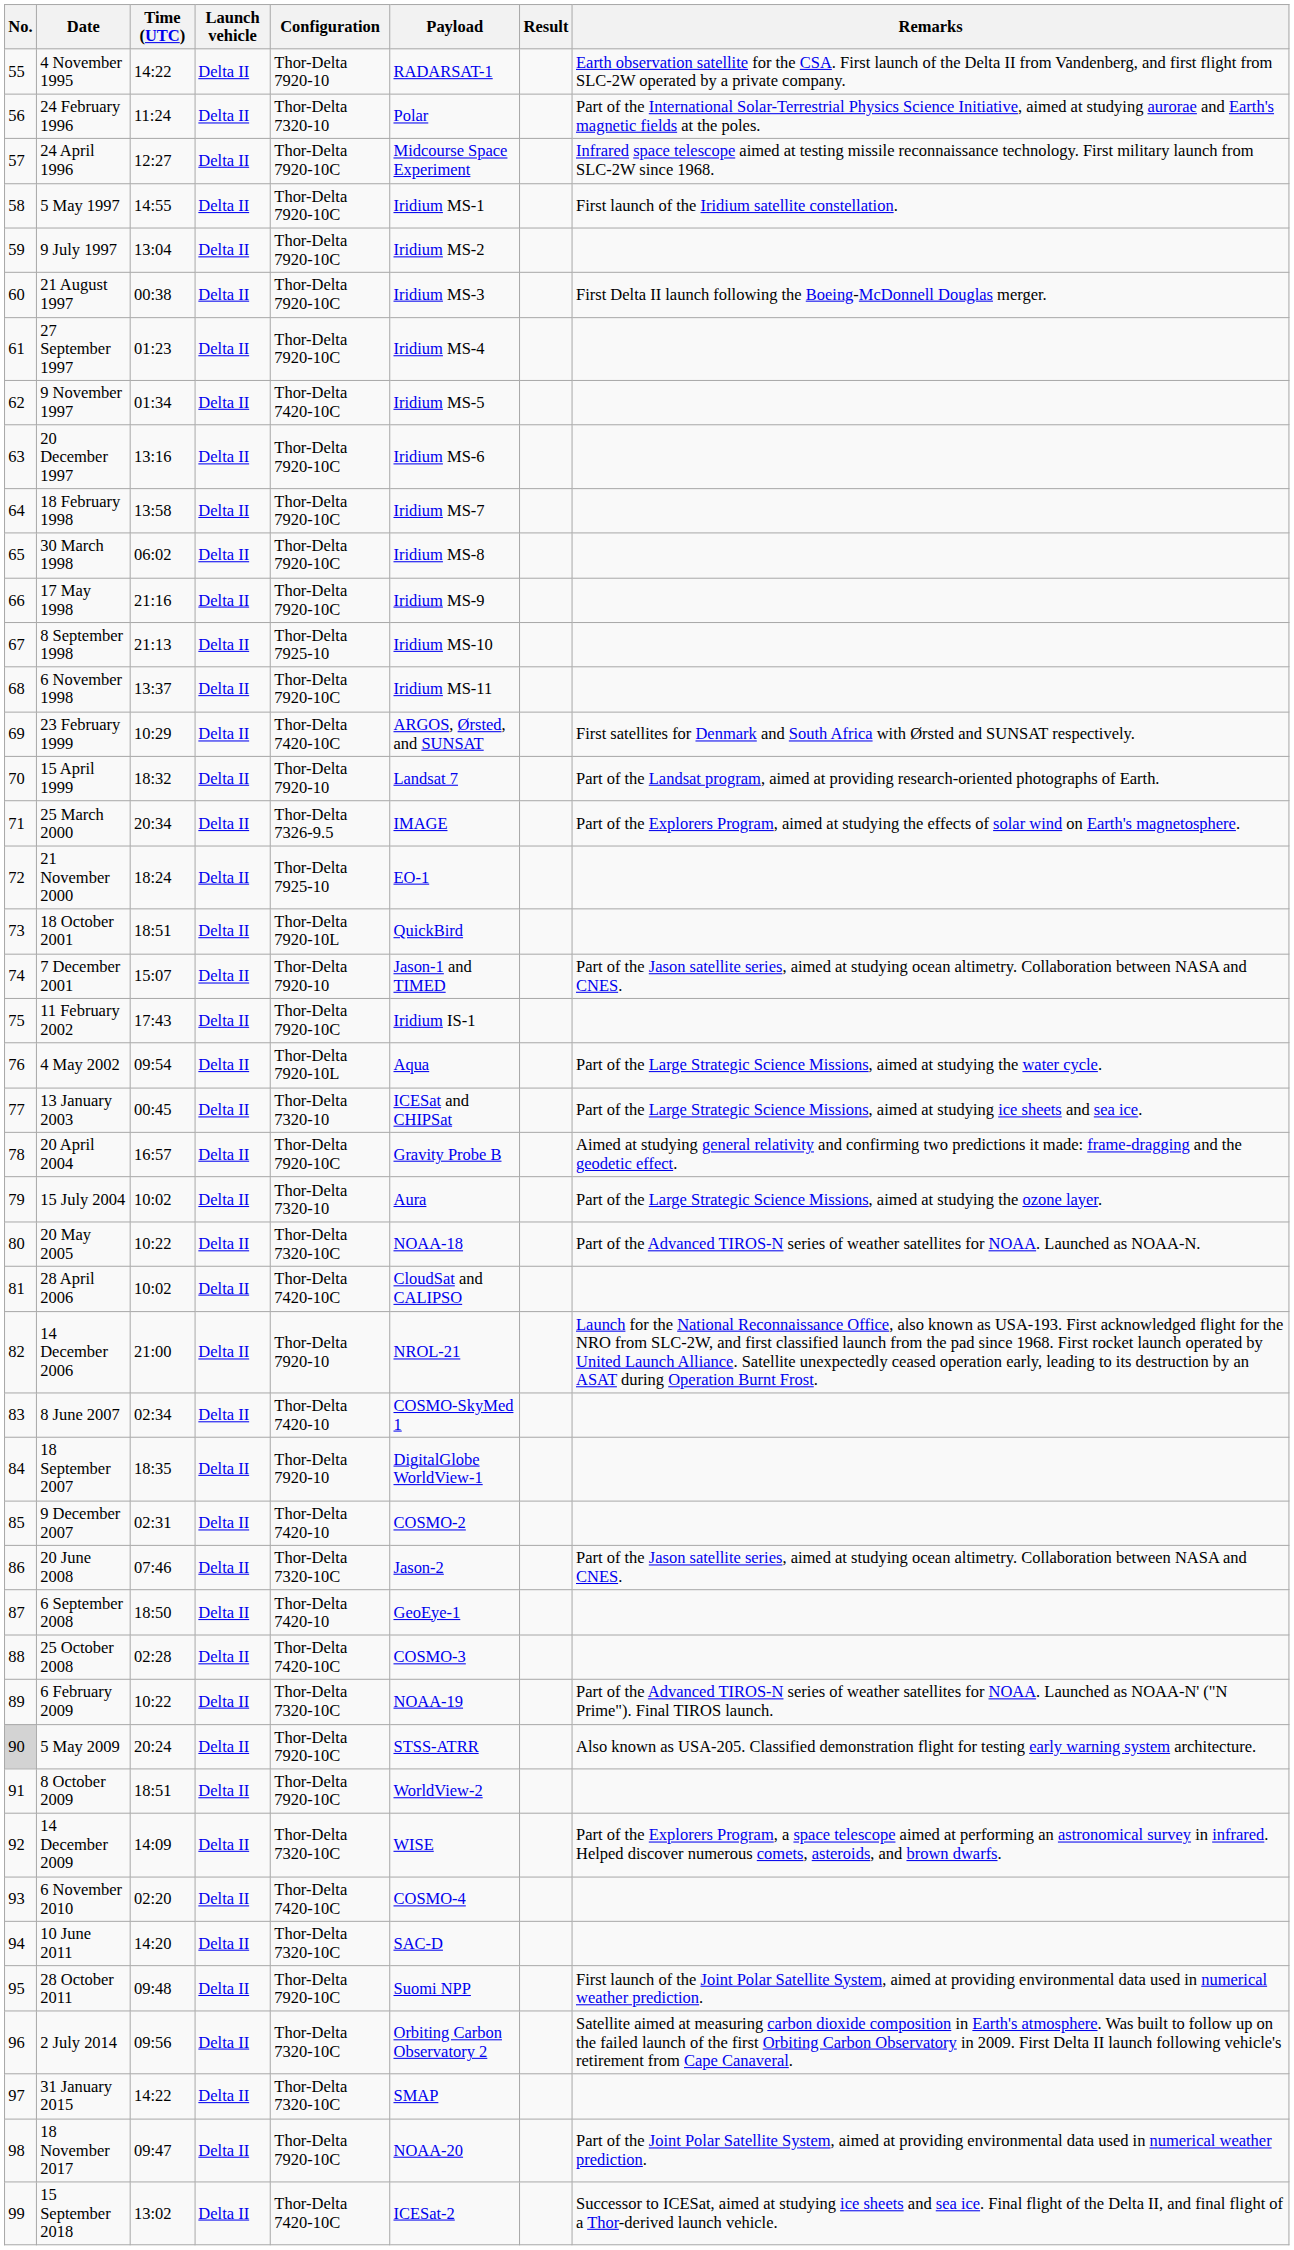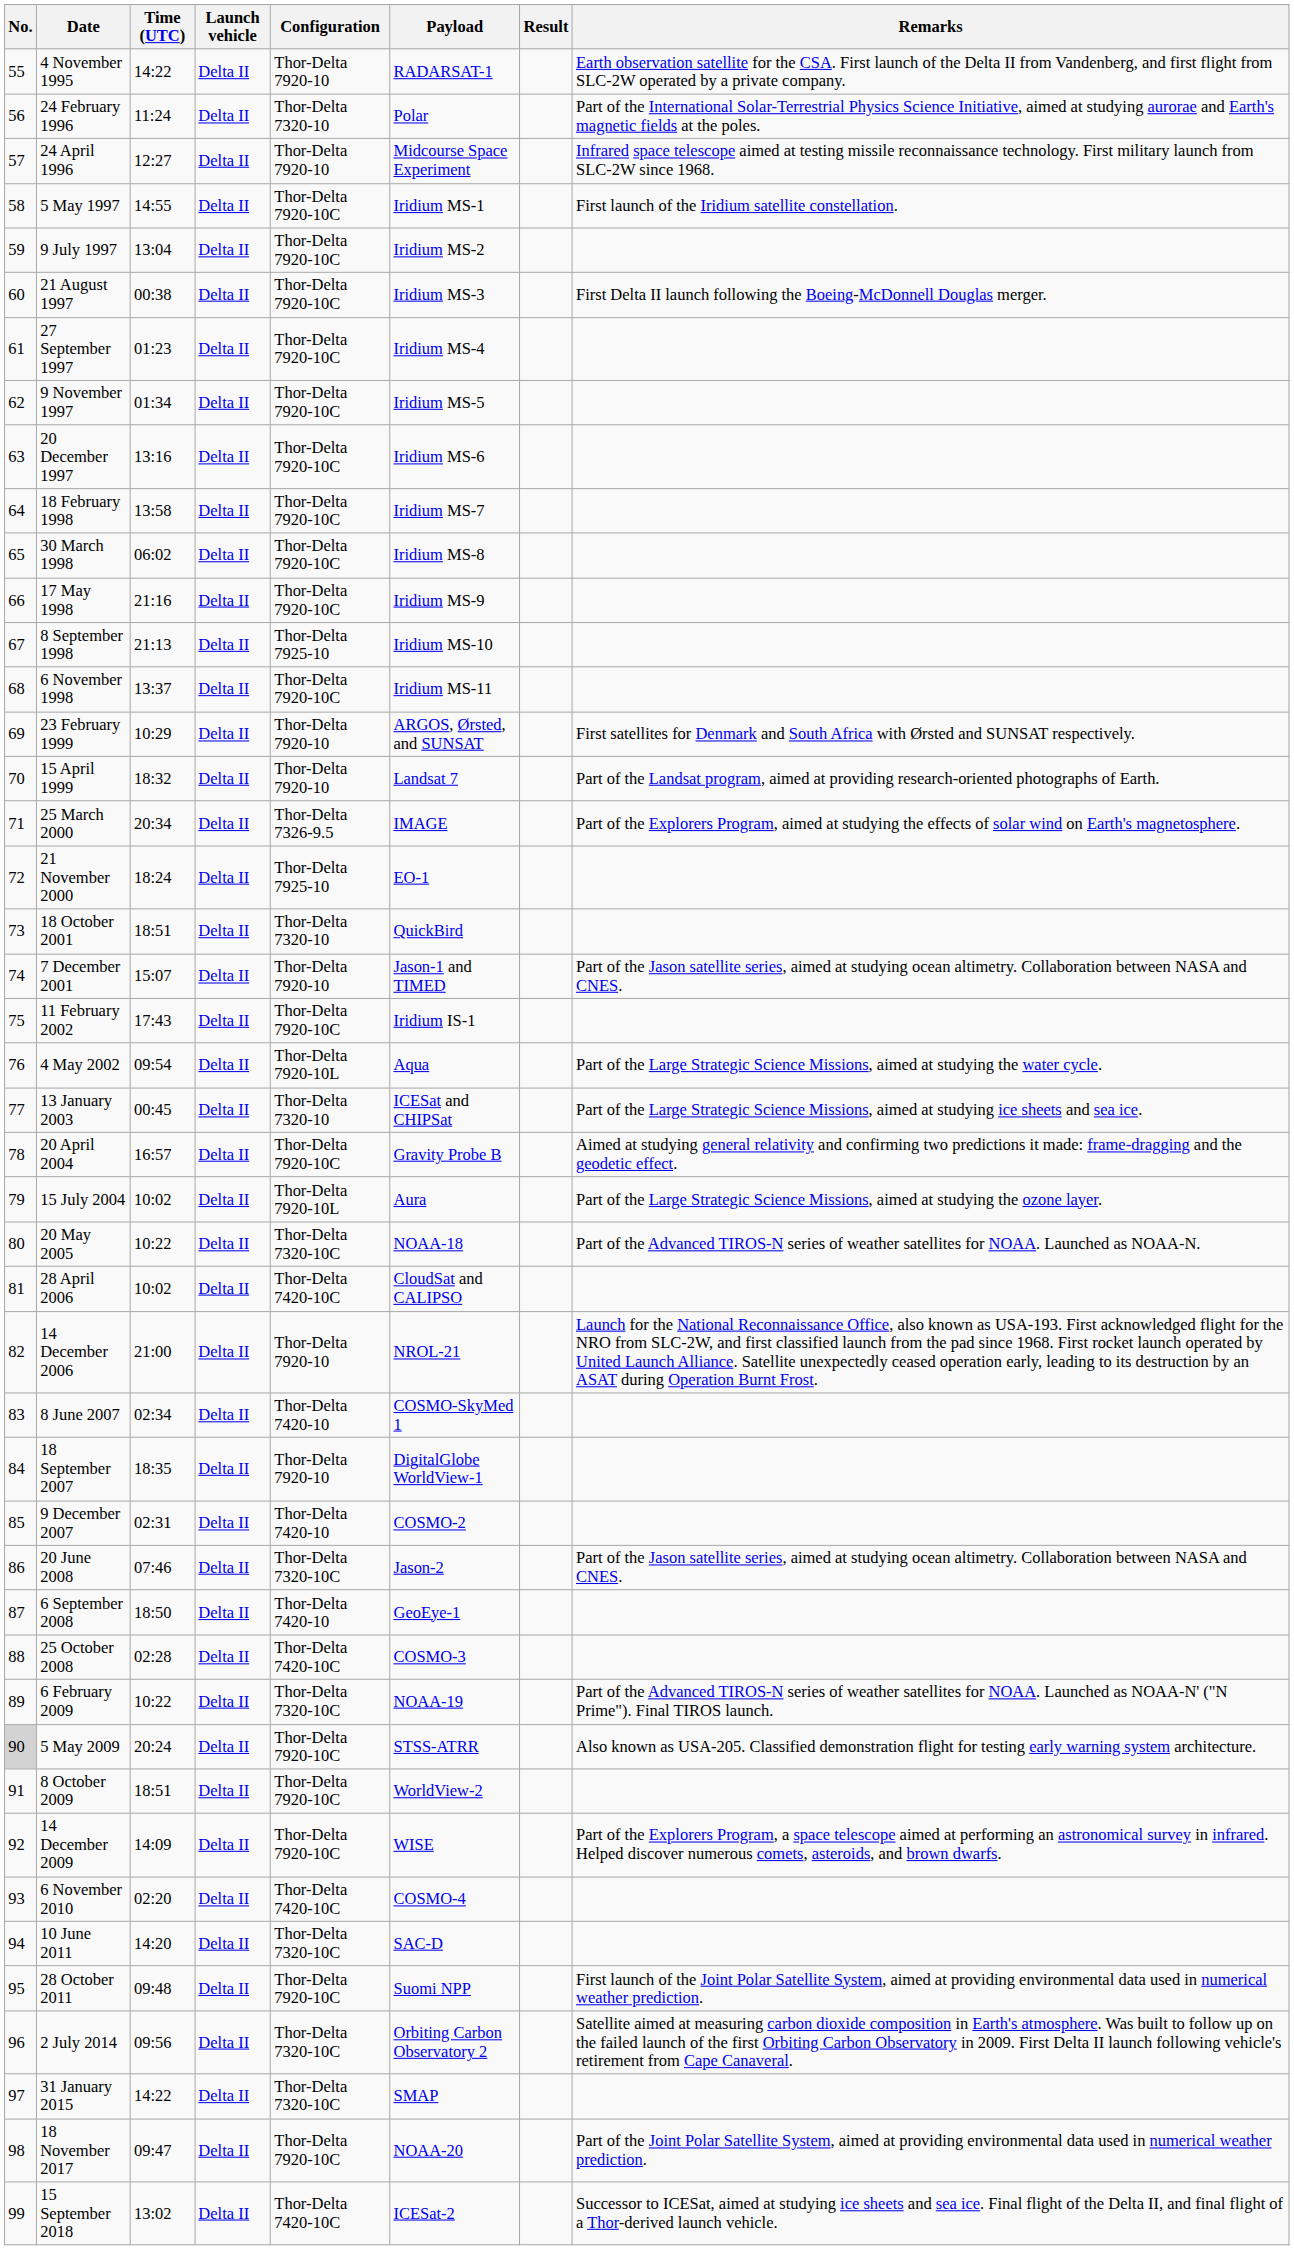24 April 1996 | Configuration: Thor-Delta 7920-10C -> Thor-Delta 7920-10
9 November 1997 | Configuration: Thor-Delta 7420-10C -> Thor-Delta 7920-10C
23 February 1999 | Configuration: Thor-Delta 7420-10C -> Thor-Delta 7920-10
18 October 2001 | Configuration: Thor-Delta 7920-10L -> Thor-Delta 7320-10
15 July 2004 | Configuration: Thor-Delta 7320-10 -> Thor-Delta 7920-10L
14 December 2009 | Configuration: Thor-Delta 7320-10C -> Thor-Delta 7920-10C
